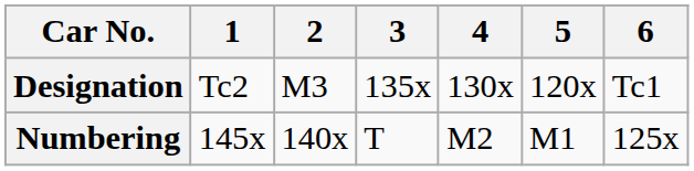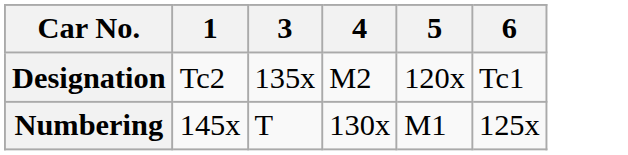- column: 2 | M3 | 140x
Designation | 4: 130x -> M2
Numbering | 4: M2 -> 130x
